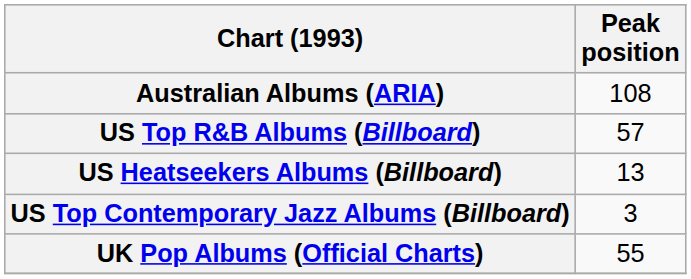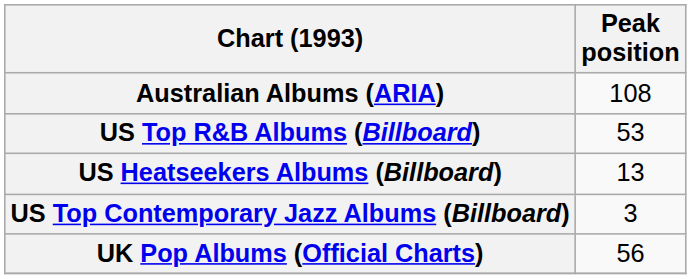US Top R&B Albums (Billboard) | Peak position: 57 -> 53
UK Pop Albums (Official Charts) | Peak position: 55 -> 56
